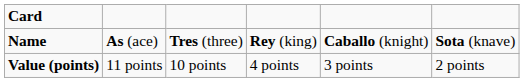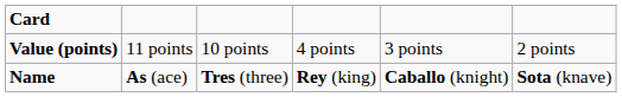rows swapped: Name <-> Value (points)
